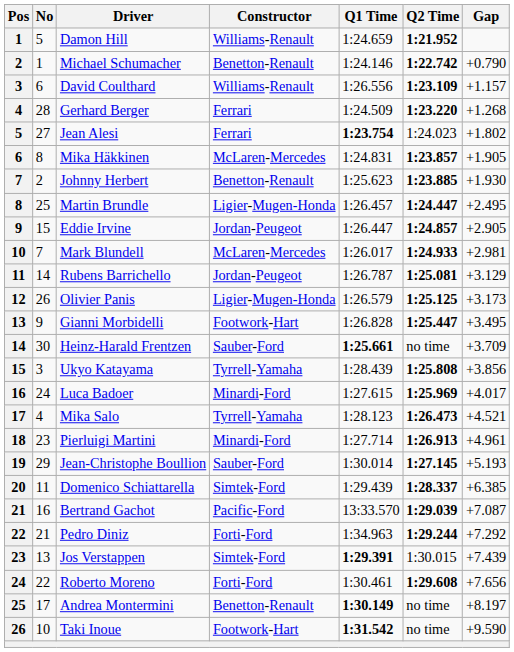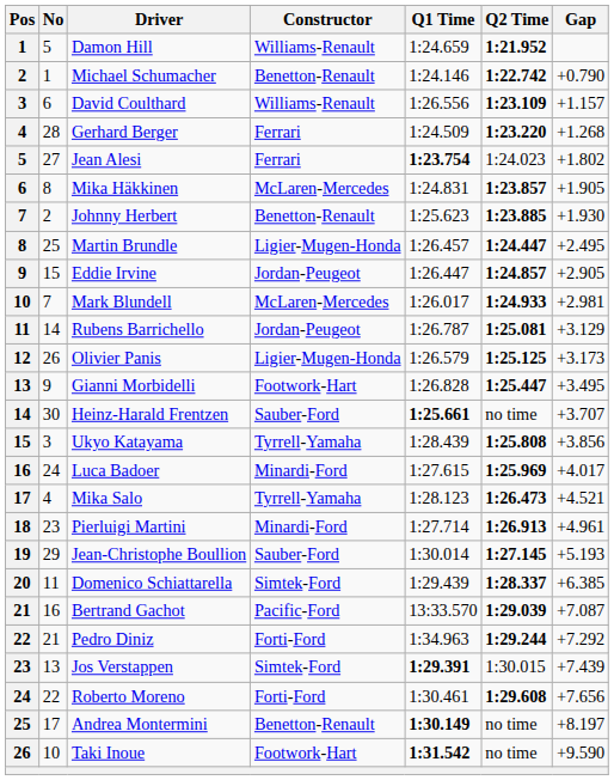Heinz-Harald Frentzen | Gap: +3.709 -> +3.707
